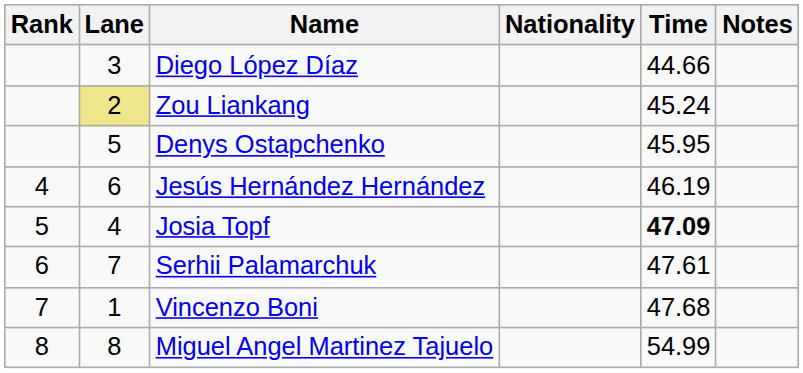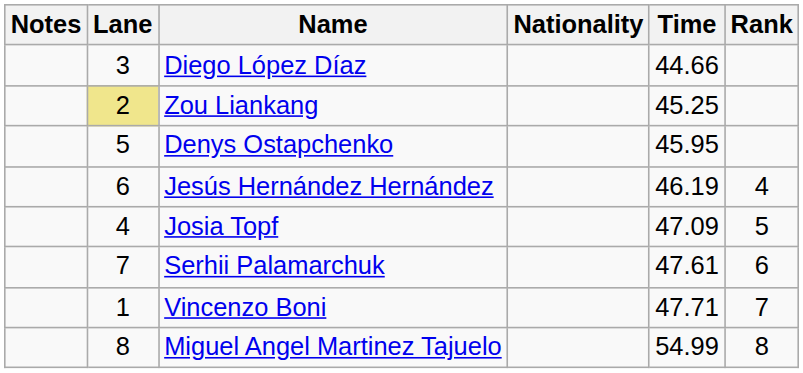columns swapped: Rank <-> Notes
Zou Liankang | Time: 45.24 -> 45.25
Josia Topf | Time: bold -> normal
Vincenzo Boni | Time: 47.68 -> 47.71
